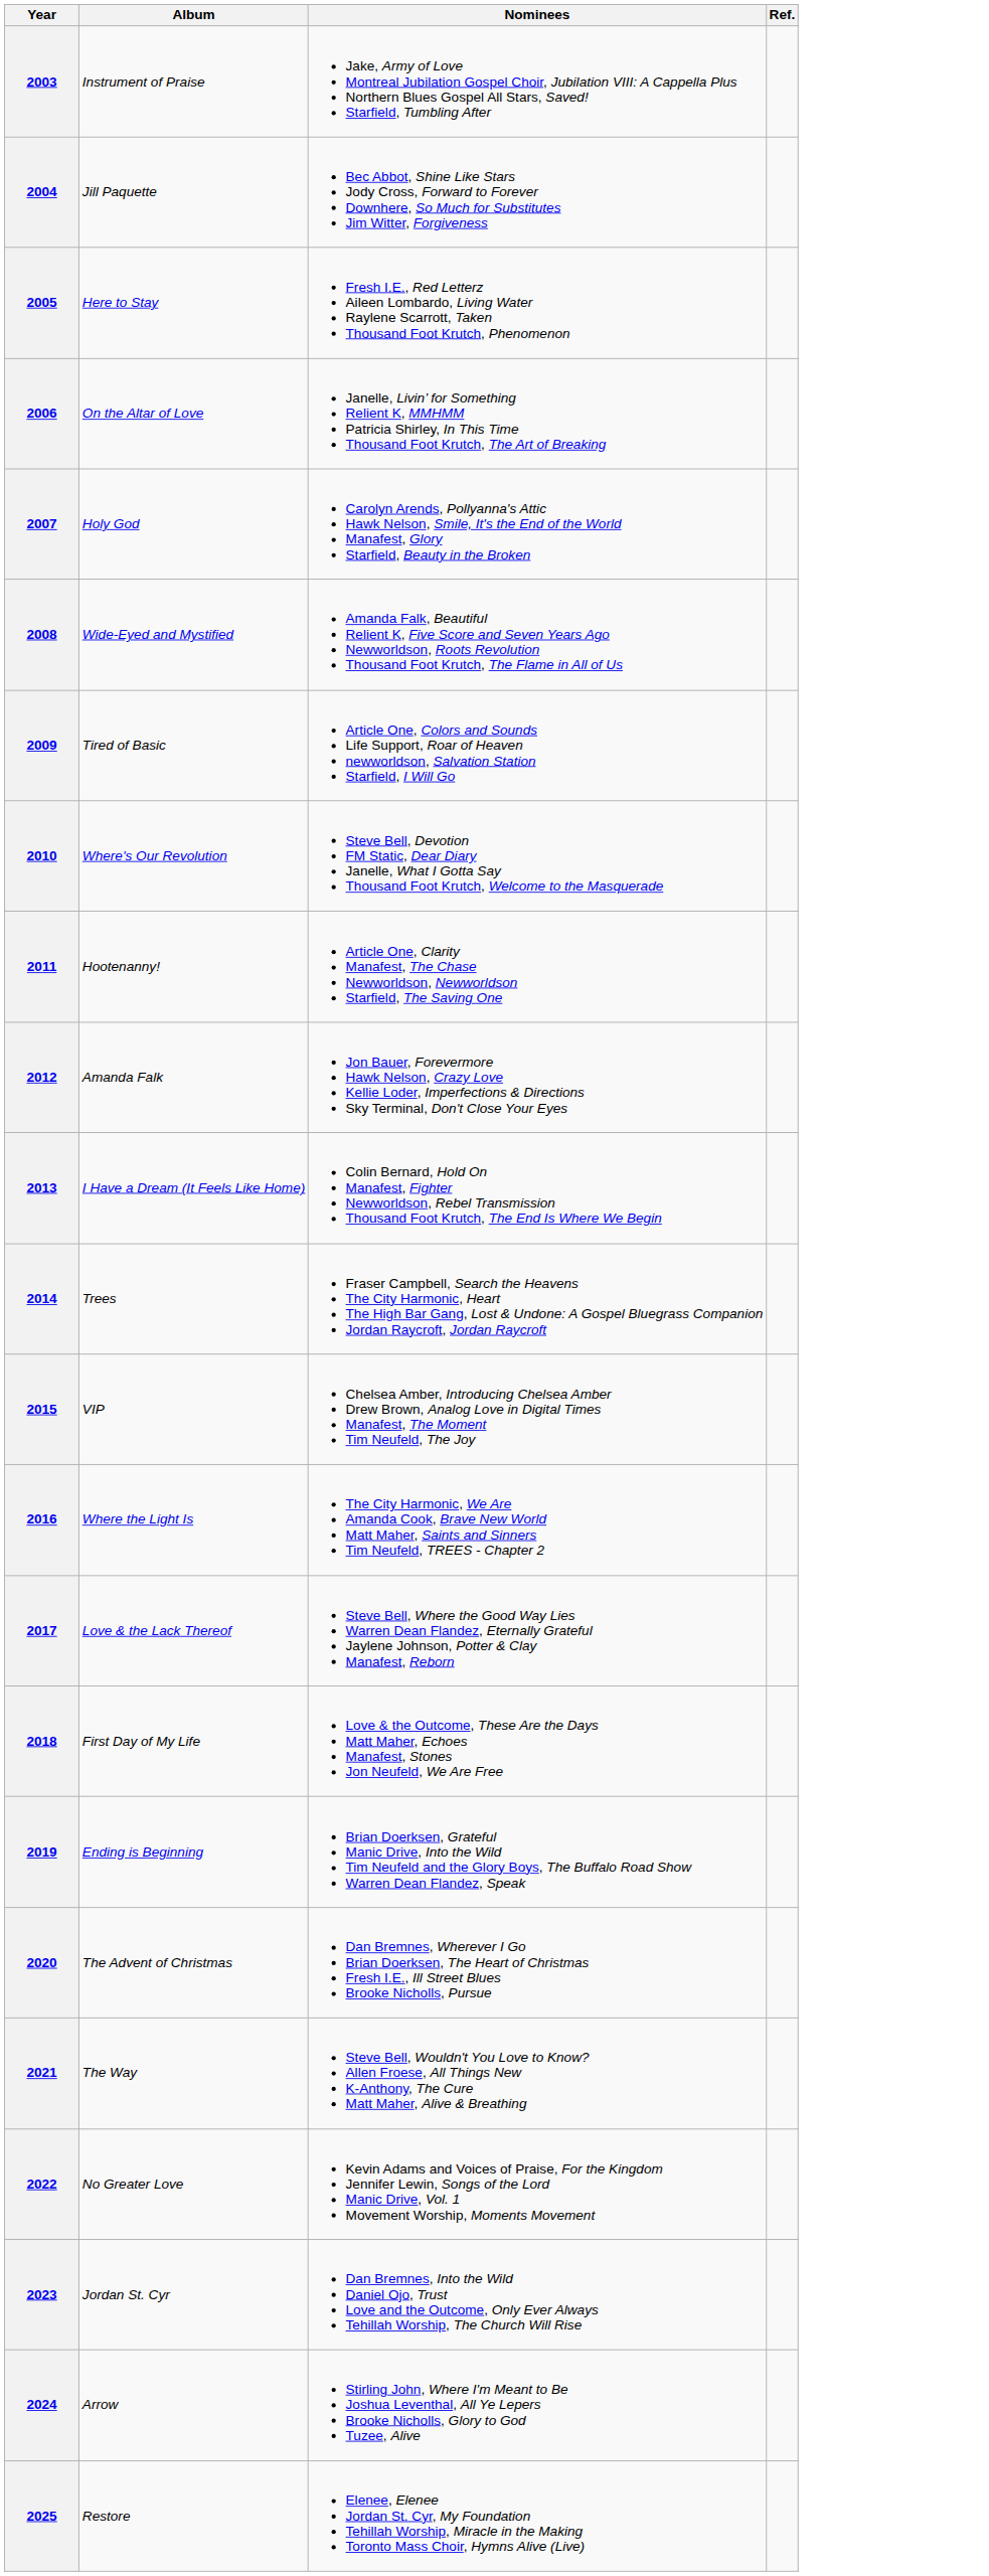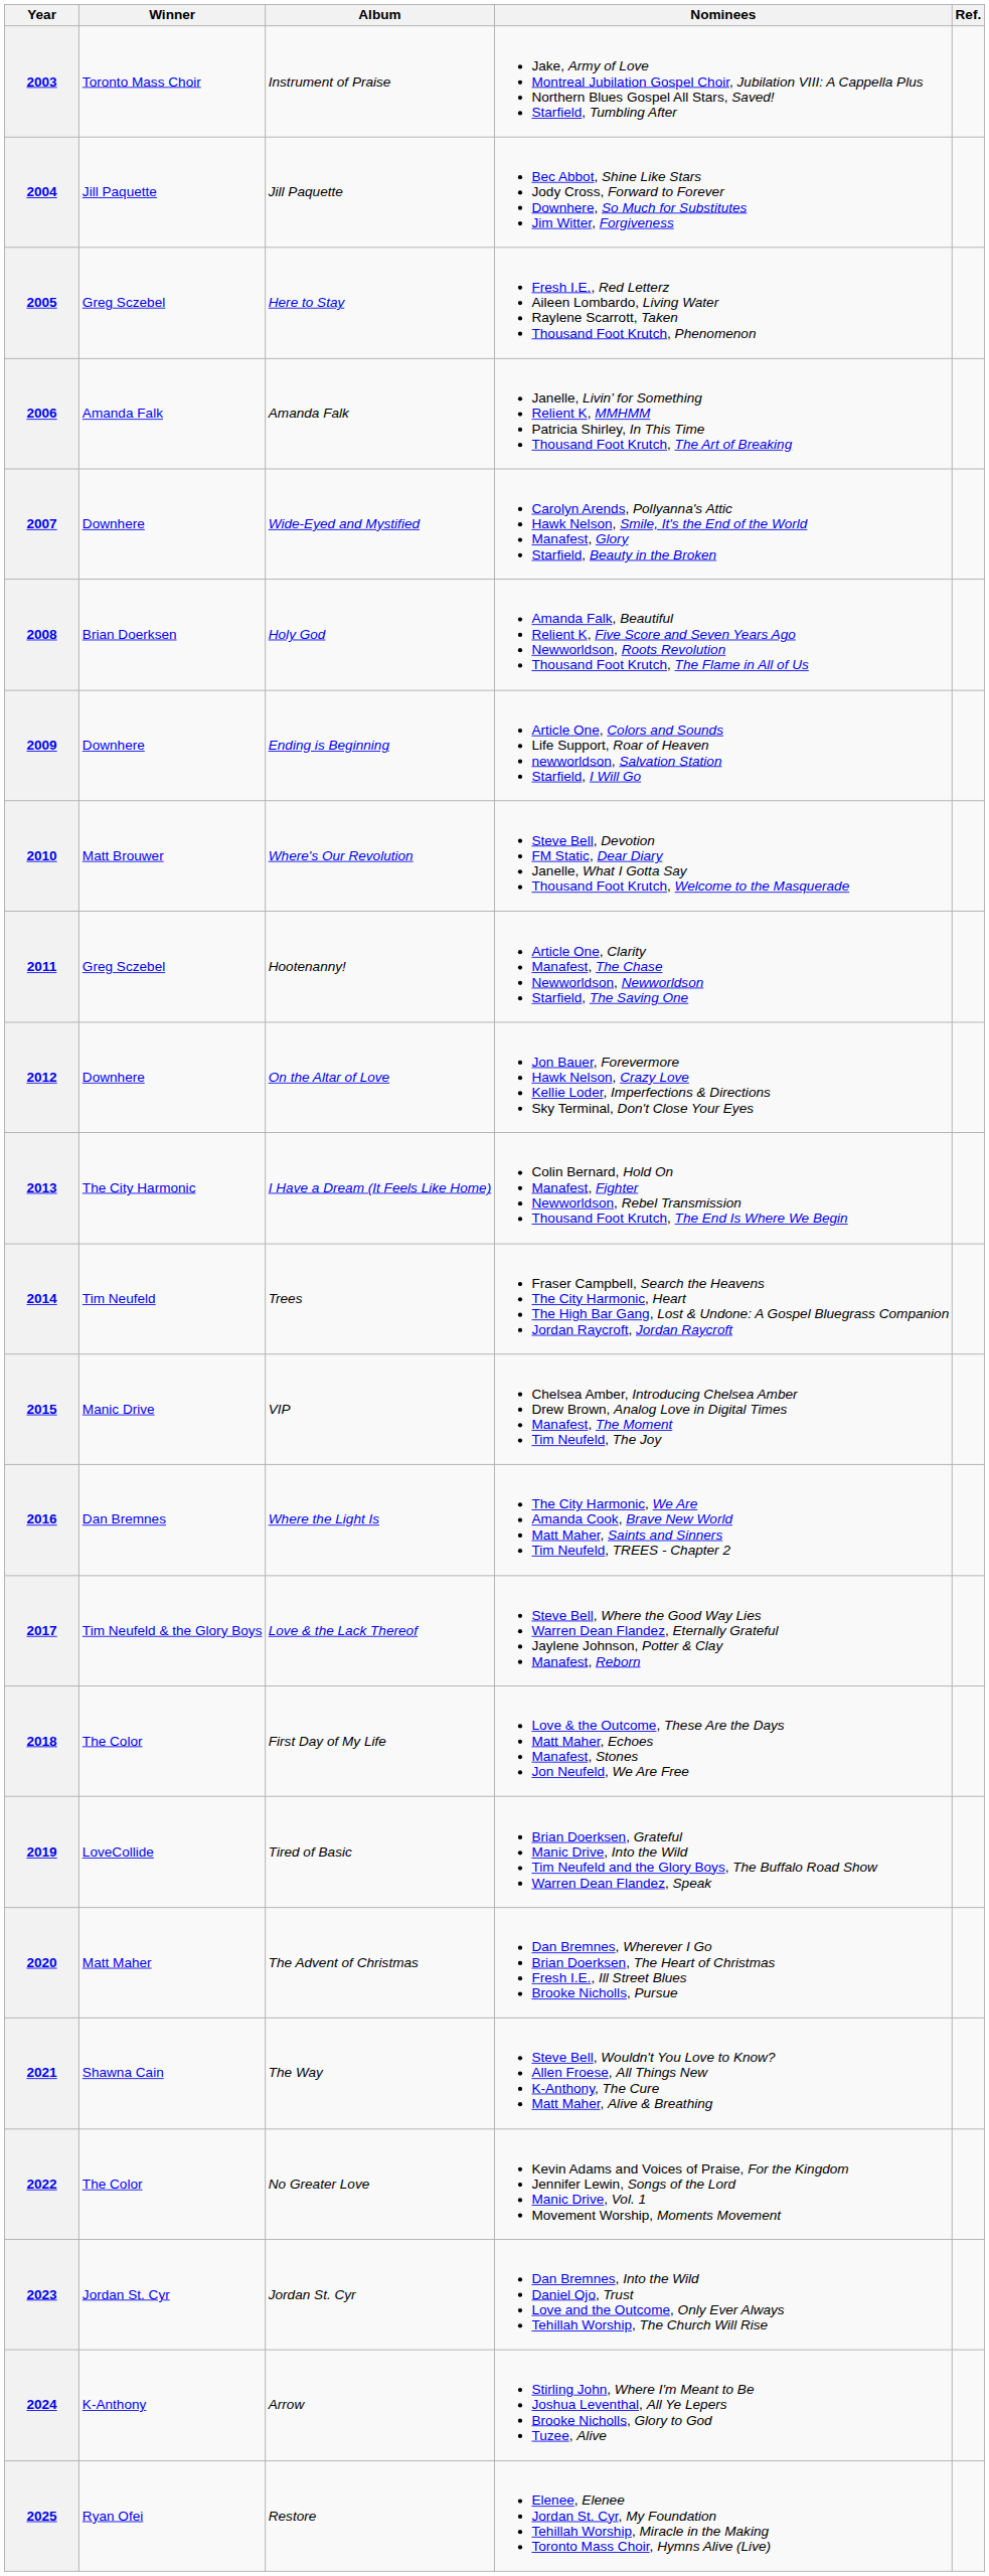+ column: Winner | Toronto Mass Choir | Jill Paquette | Greg Sczebel | Amanda Falk | Downhere | Brian Doerksen | Downhere | Matt Brouwer | Greg Sczebel | Downhere | The City Harmonic | Tim Neufeld | Manic Drive | Dan Bremnes | Tim Neufeld & the Glory Boys | The Color | LoveCollide | Matt Maher | Shawna Cain | The Color | Jordan St. Cyr | K-Anthony | Ryan Ofei
2006 | Album: On the Altar of Love -> Amanda Falk
2007 | Album: Holy God -> Wide-Eyed and Mystified
2008 | Album: Wide-Eyed and Mystified -> Holy God
2009 | Album: Tired of Basic -> Ending is Beginning
2012 | Album: Amanda Falk -> On the Altar of Love
2019 | Album: Ending is Beginning -> Tired of Basic
